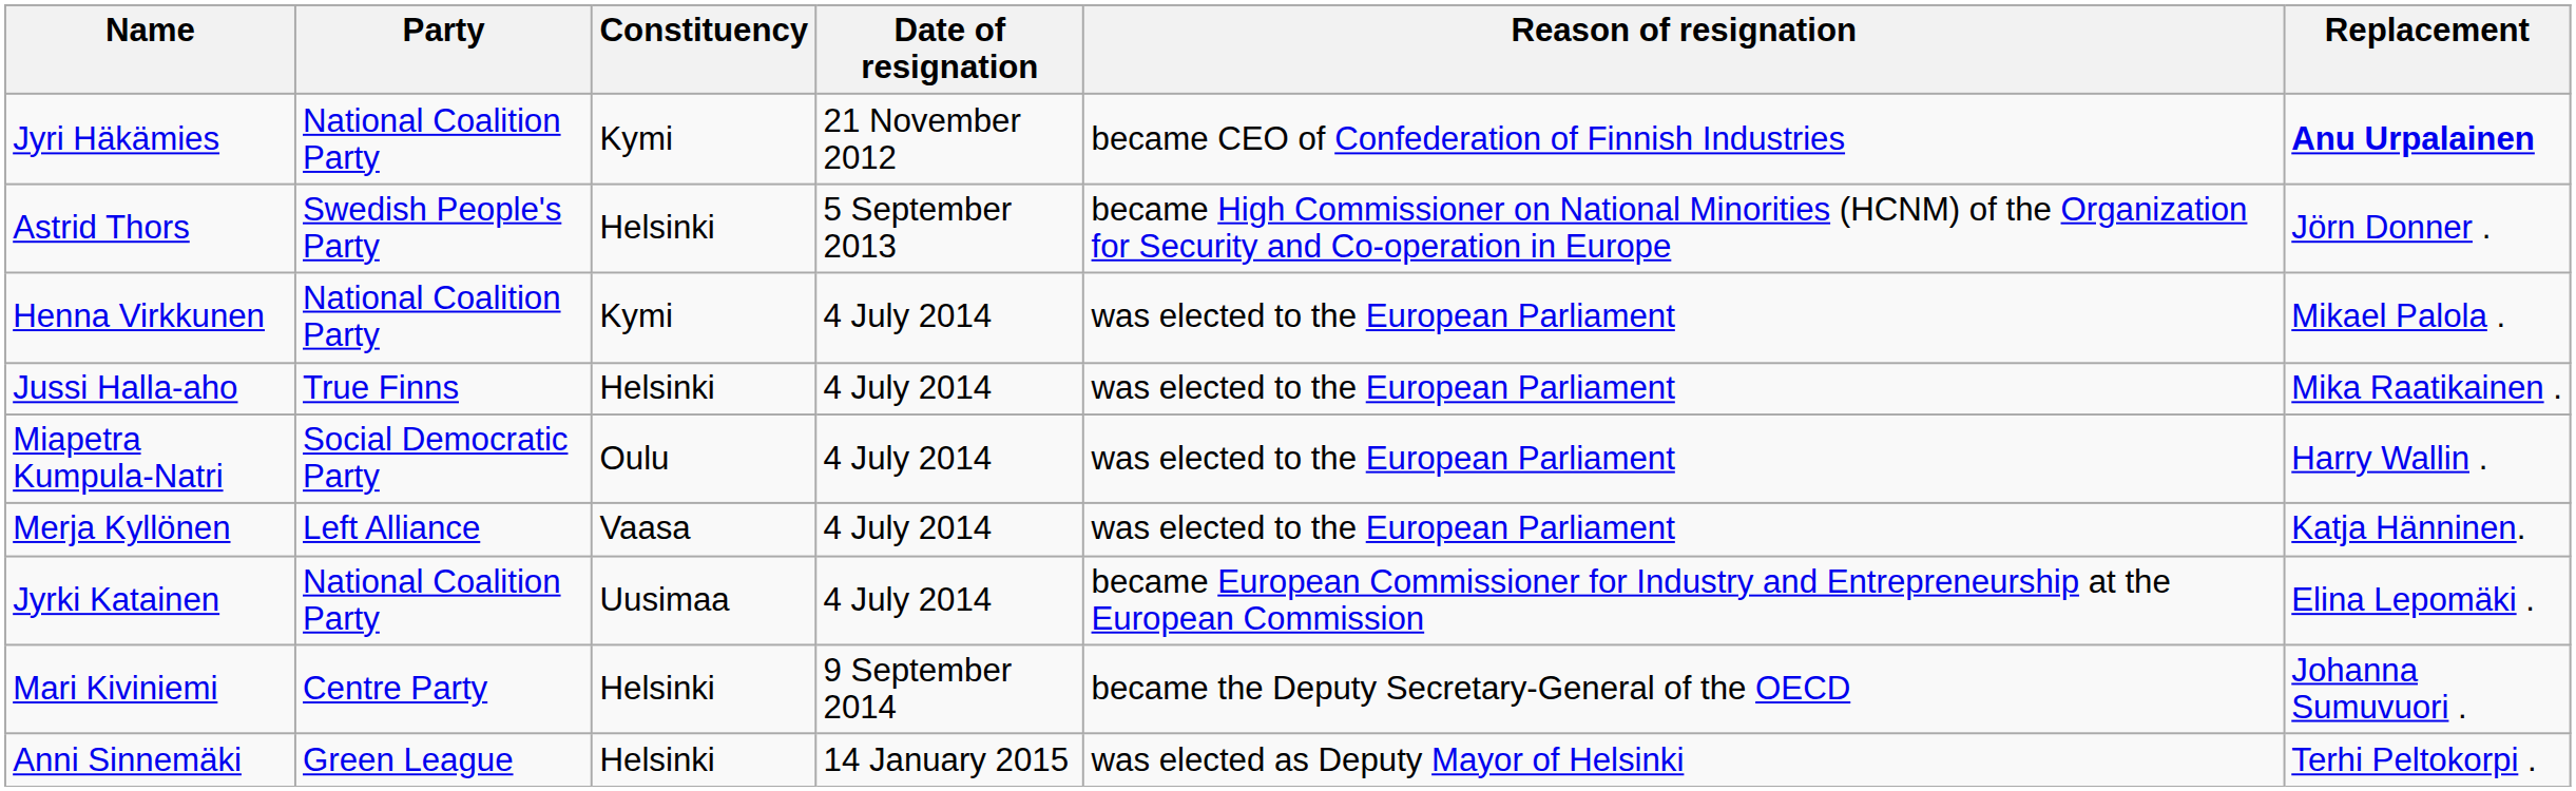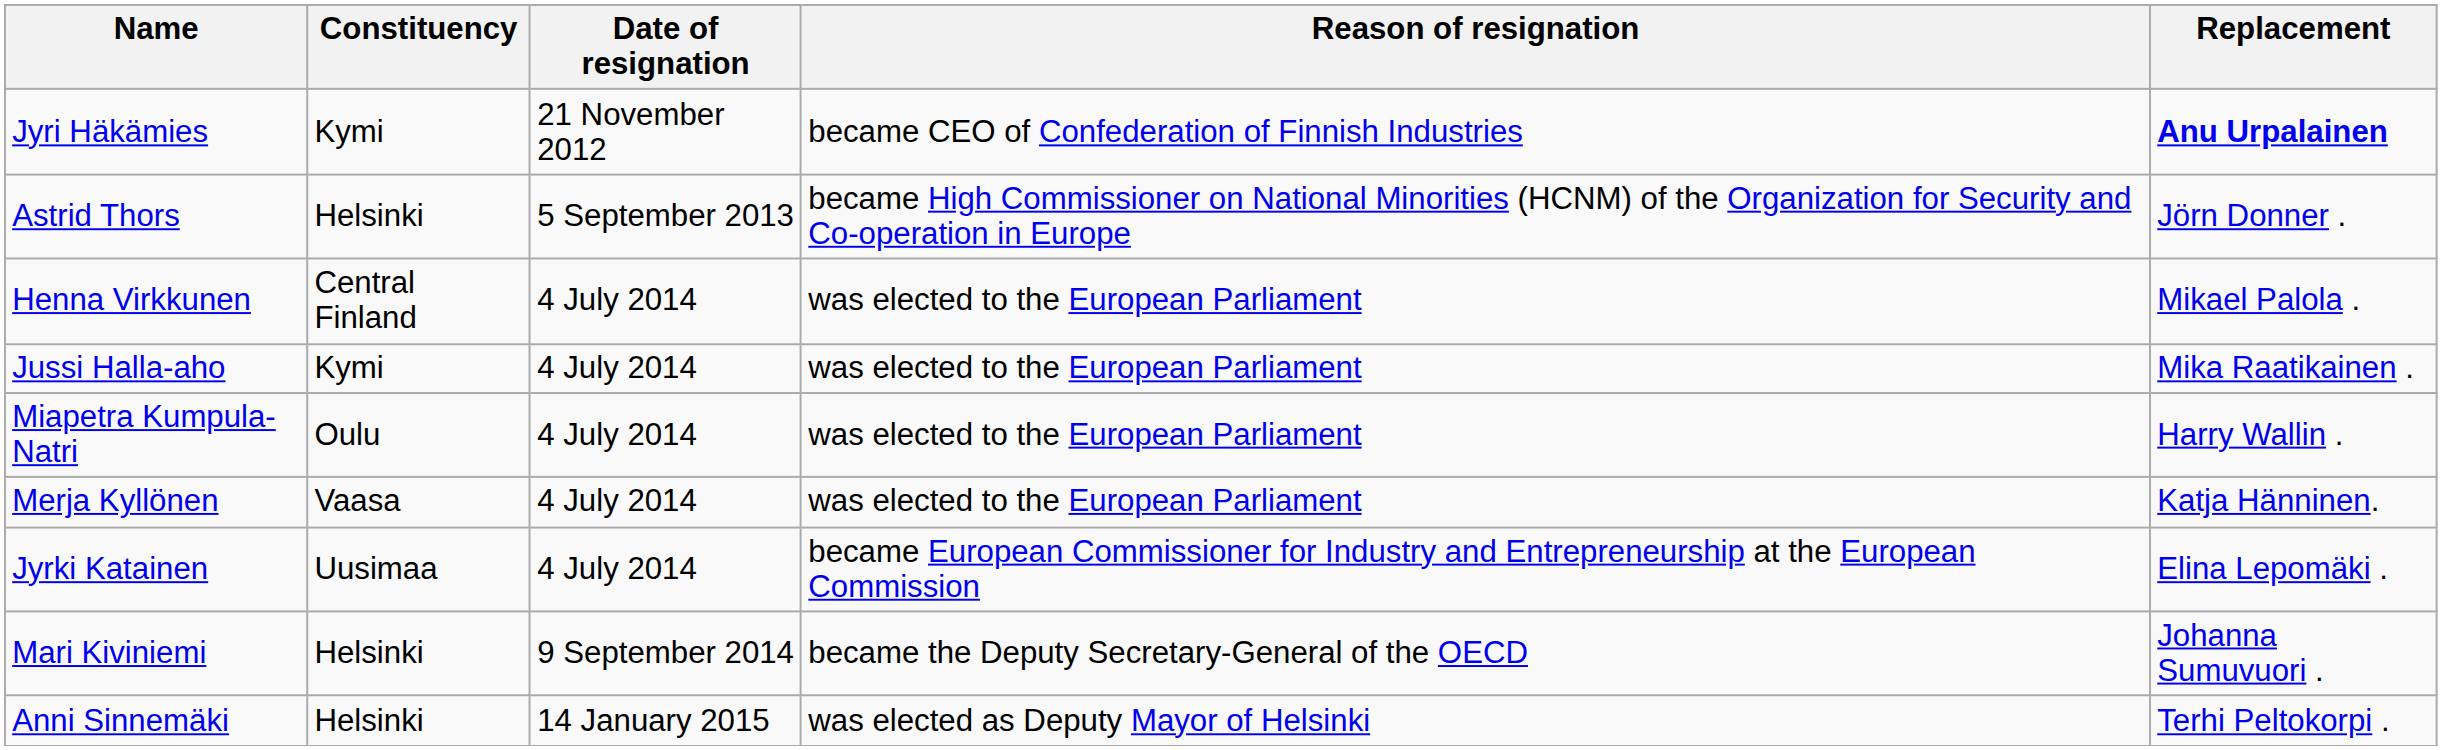- column: Party | National Coalition Party | Swedish People's Party | National Coalition Party | True Finns | Social Democratic Party | Left Alliance | National Coalition Party | Centre Party | Green League
Henna Virkkunen | Constituency: Kymi -> Central Finland
Jussi Halla-aho | Constituency: Helsinki -> Kymi
